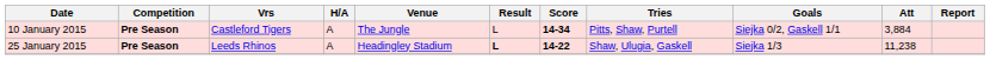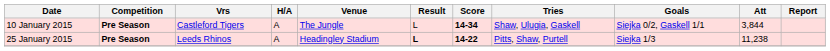10 January 2015 | Tries: Pitts, Shaw, Purtell -> Shaw, Ulugia, Gaskell
10 January 2015 | Att: 3,884 -> 3,844
25 January 2015 | Tries: Shaw, Ulugia, Gaskell -> Pitts, Shaw, Purtell
